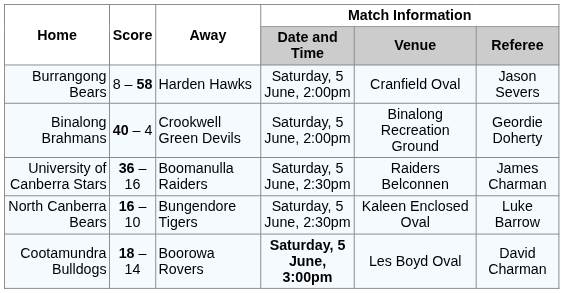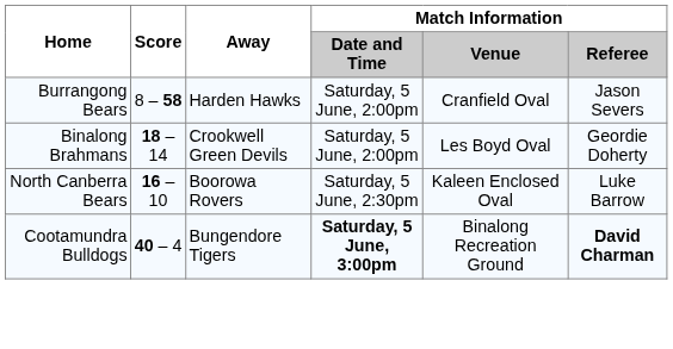Binalong Brahmans | Score: 40 – 4 -> 18 – 14
Binalong Brahmans | Match Information / Venue: Binalong Recreation Ground -> Les Boyd Oval
- row: University of Canberra Stars | 36 – 16 | Boomanulla Raiders | Saturday, 5 June, 2:30pm | Raiders Belconnen | James Charman
North Canberra Bears | Away: Bungendore Tigers -> Boorowa Rovers
Cootamundra Bulldogs | Score: 18 – 14 -> 40 – 4
Cootamundra Bulldogs | Away: Boorowa Rovers -> Bungendore Tigers
Cootamundra Bulldogs | Match Information / Venue: Les Boyd Oval -> Binalong Recreation Ground
Cootamundra Bulldogs | Match Information / Referee: normal -> bold
